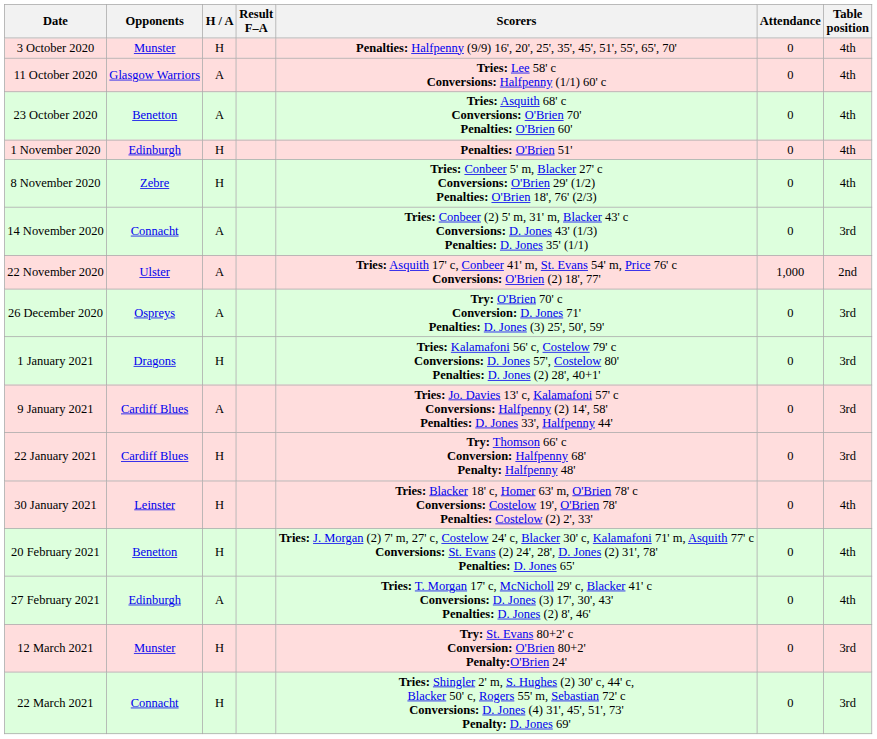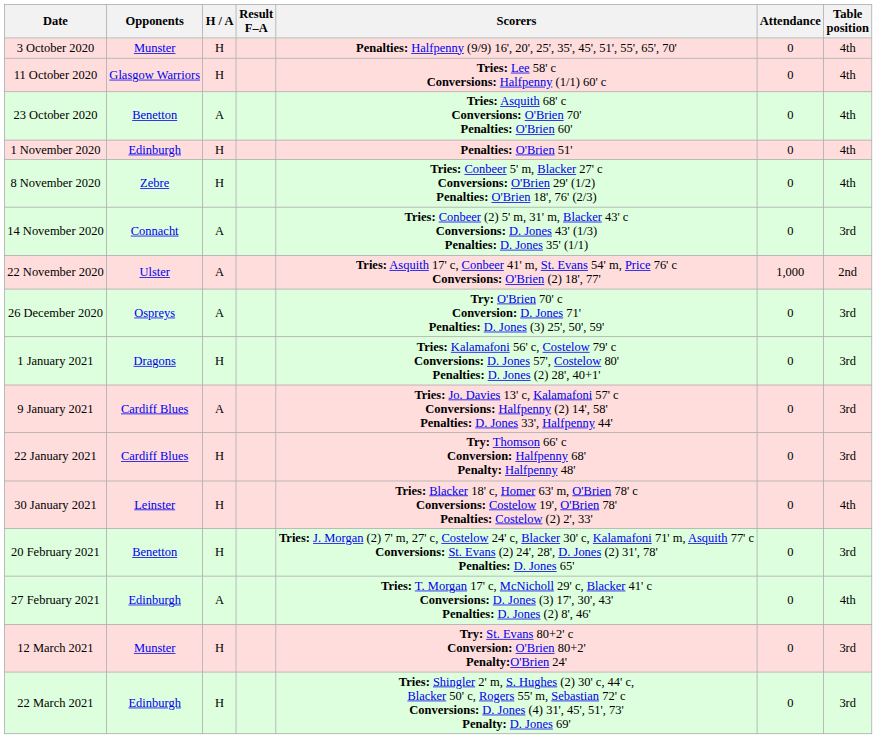11 October 2020 | H / A: A -> H
20 February 2021 | Table position: 4th -> 3rd
22 March 2021 | Opponents: Connacht -> Edinburgh
